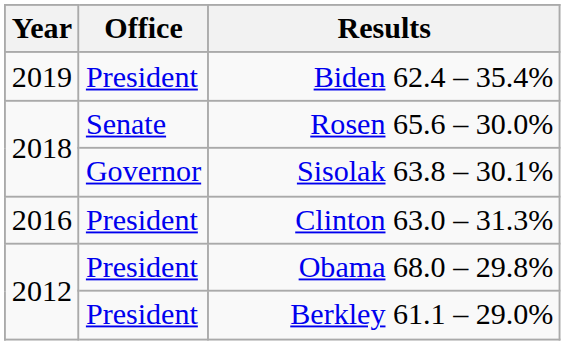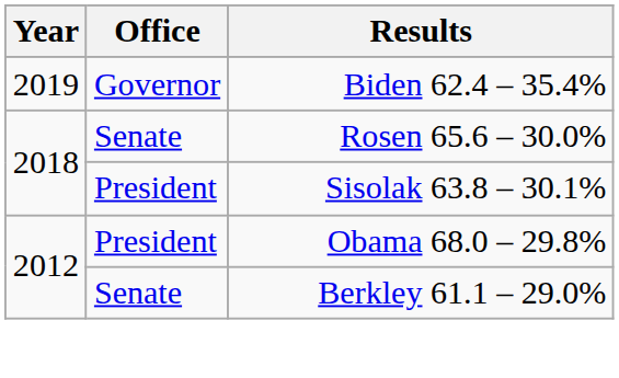Biden 62.4 – 35.4% | Office: President -> Governor
Sisolak 63.8 – 30.1% | Office: Governor -> President
- row: 2016 | President | Clinton 63.0 – 31.3%
Berkley 61.1 – 29.0% | Office: President -> Senate
